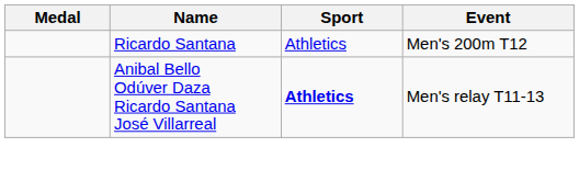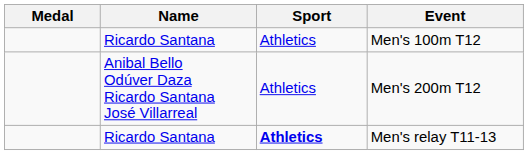+ row: Ricardo Santana | Athletics | Men's 100m T12
Men's 200m T12 | Name: Ricardo Santana -> Anibal Bello Odúver Daza Ricardo Santana José Villarreal
Men's relay T11-13 | Name: Anibal Bello Odúver Daza Ricardo Santana José Villarreal -> Ricardo Santana
